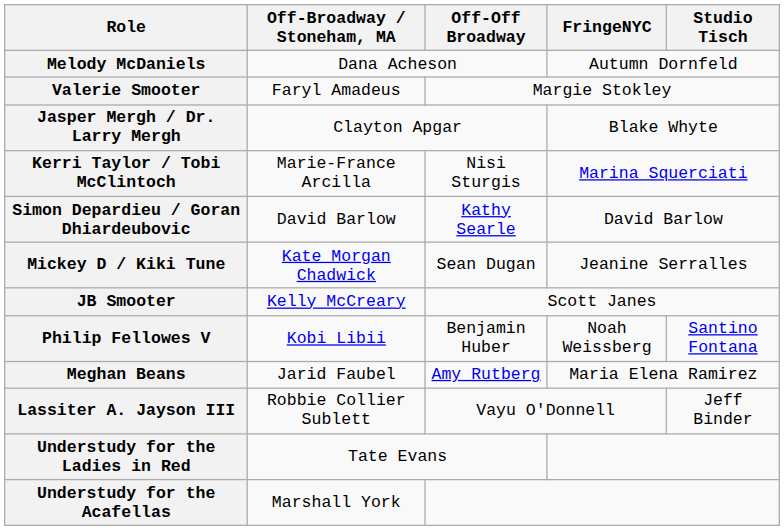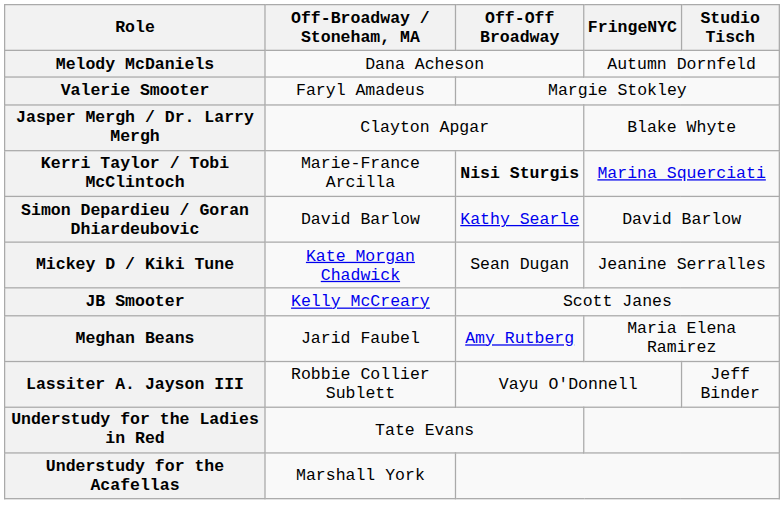Kerri Taylor / Tobi McClintoch | Off-Off Broadway: normal -> bold
- row: Philip Fellowes V | Kobi Libii | Benjamin Huber | Noah Weissberg | Santino Fontana
